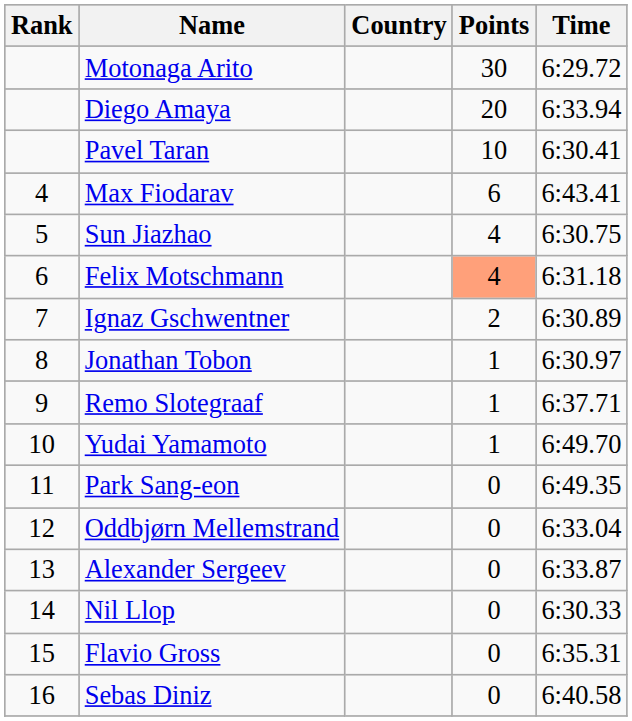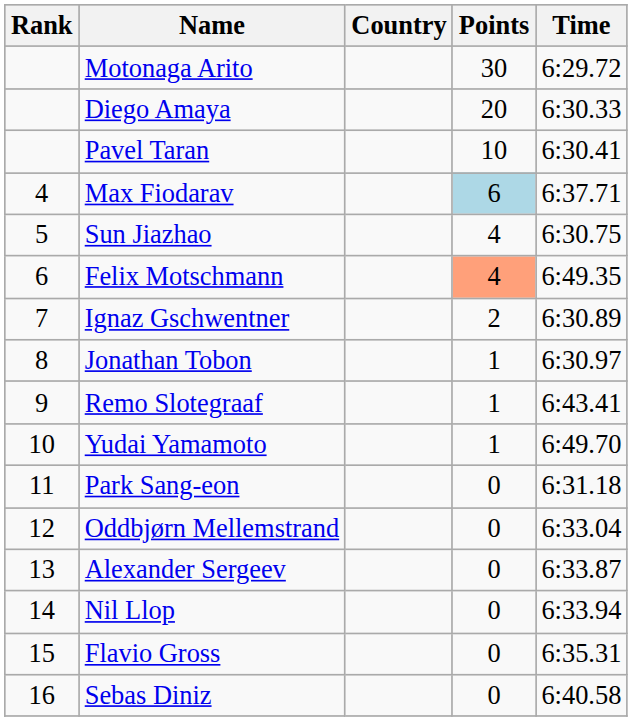Diego Amaya | Time: 6:33.94 -> 6:30.33
Max Fiodarav | Points: no background -> lightblue background
Max Fiodarav | Time: 6:43.41 -> 6:37.71
Felix Motschmann | Time: 6:31.18 -> 6:49.35
Remo Slotegraaf | Time: 6:37.71 -> 6:43.41
Park Sang-eon | Time: 6:49.35 -> 6:31.18
Nil Llop | Time: 6:30.33 -> 6:33.94
